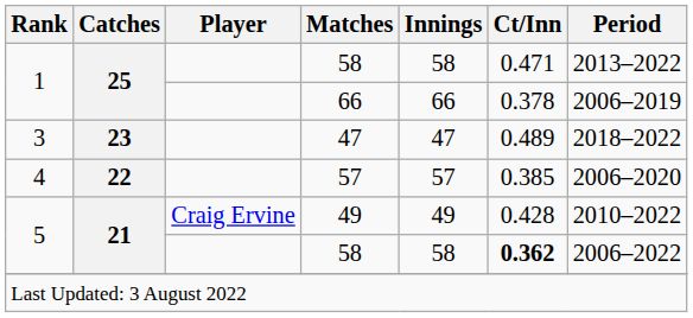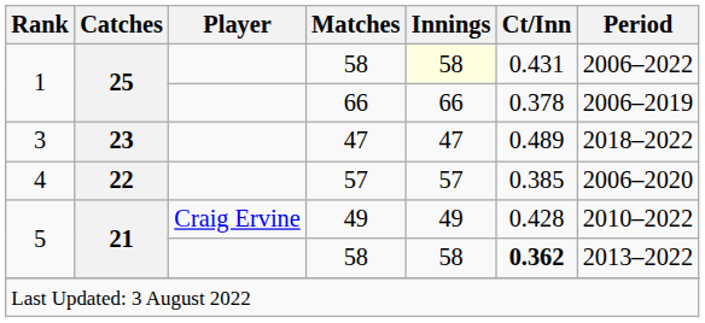1 / 58 | Innings: no background -> lightyellow background
1 / 58 | Ct/Inn: 0.471 -> 0.431
1 / 58 | Period: 2013–2022 -> 2006–2022
5 / 58 | Period: 2006–2022 -> 2013–2022
